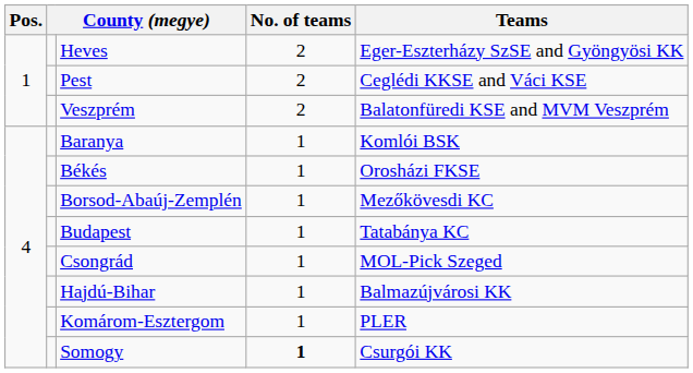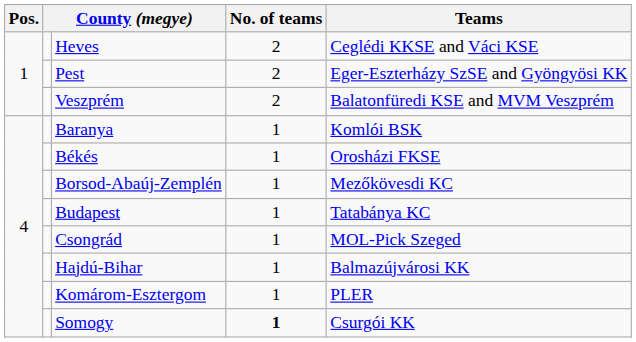Heves | Teams: Eger-Eszterházy SzSE and Gyöngyösi KK -> Ceglédi KKSE and Váci KSE
Pest | Teams: Ceglédi KKSE and Váci KSE -> Eger-Eszterházy SzSE and Gyöngyösi KK
